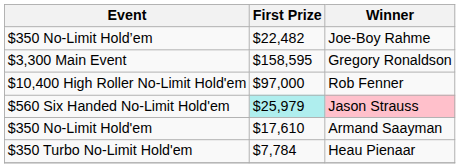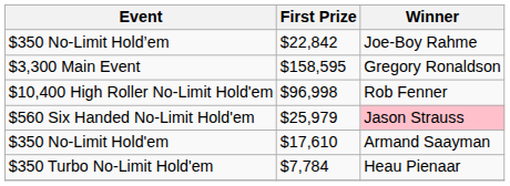$350 No-Limit Hold’em | First Prize: $22,482 -> $22,842
$10,400 High Roller No-Limit Hold'em | First Prize: $97,000 -> $96,998
$560 Six Handed No-Limit Hold'em | First Prize: paleturquoise background -> no background
